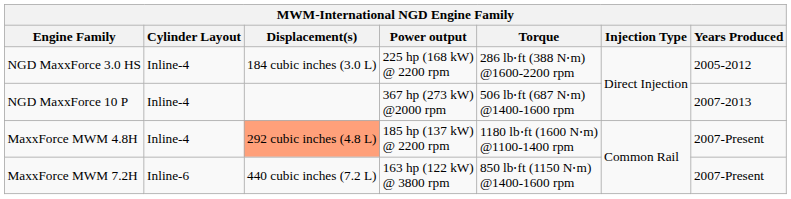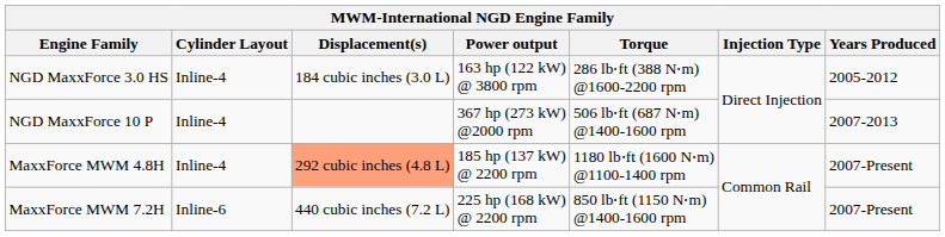NGD MaxxForce 3.0 HS | Power output: 225 hp (168 kW) @ 2200 rpm -> 163 hp (122 kW) @ 3800 rpm
MaxxForce MWM 7.2H | Power output: 163 hp (122 kW) @ 3800 rpm -> 225 hp (168 kW) @ 2200 rpm
